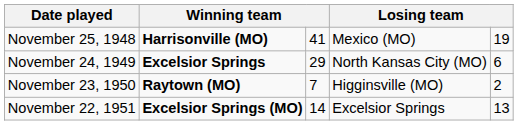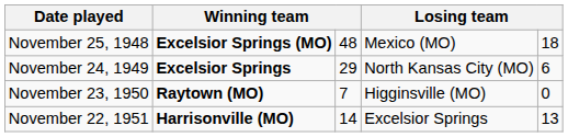November 25, 1948 | column 2: Harrisonville (MO) -> Excelsior Springs (MO)
November 25, 1948 | column 3: 41 -> 48
November 25, 1948 | column 5: 19 -> 18
November 23, 1950 | column 5: 2 -> 0
November 22, 1951 | column 2: Excelsior Springs (MO) -> Harrisonville (MO)
